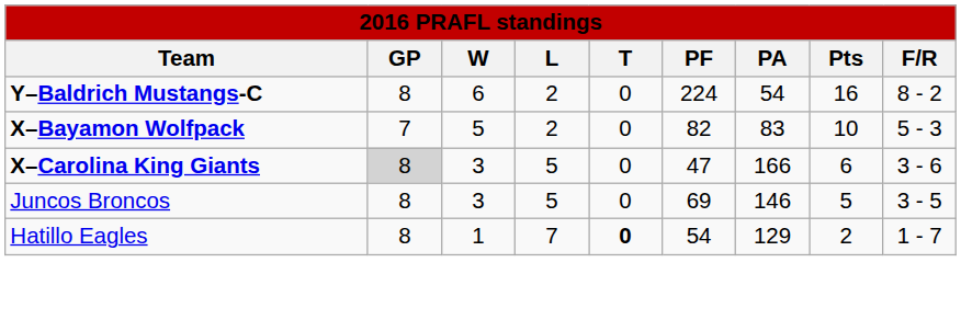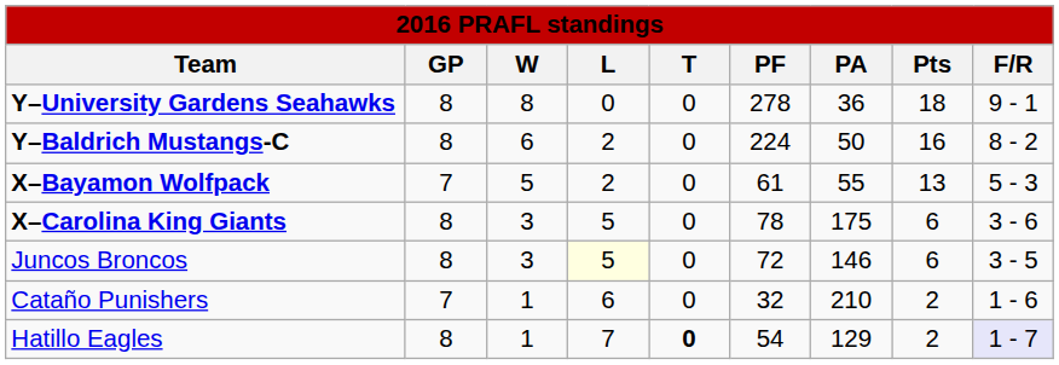+ row: Y–University Gardens Seahawks | 8 | 8 | 0 | 0 | 278 | 36 | 18 | 9 - 1
Y–Baldrich Mustangs-C | PA: 54 -> 50
X–Bayamon Wolfpack | PF: 82 -> 61
X–Bayamon Wolfpack | PA: 83 -> 55
X–Bayamon Wolfpack | Pts: 10 -> 13
X–Carolina King Giants | GP: lightgrey background -> no background
X–Carolina King Giants | PF: 47 -> 78
X–Carolina King Giants | PA: 166 -> 175
Juncos Broncos | L: no background -> lightyellow background
Juncos Broncos | PF: 69 -> 72
Juncos Broncos | Pts: 5 -> 6
+ row: Cataño Punishers | 7 | 1 | 6 | 0 | 32 | 210 | 2 | 1 - 6
Hatillo Eagles | F/R: no background -> lavender background
